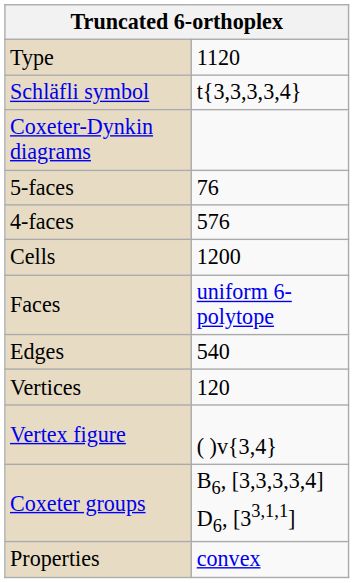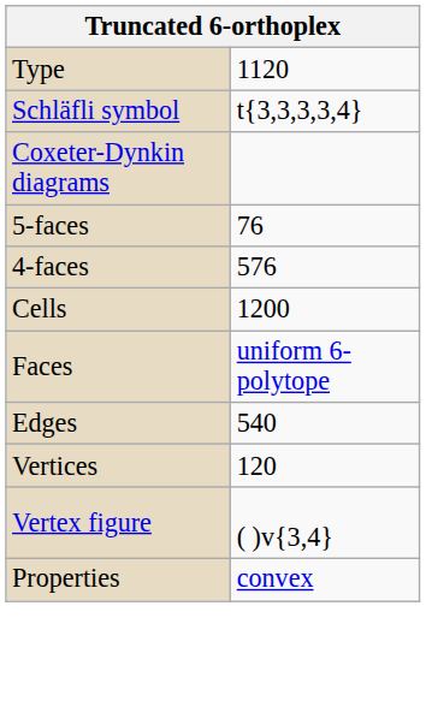- row: Coxeter groups | B6, [3,3,3,3,4] D6, [33,1,1]
